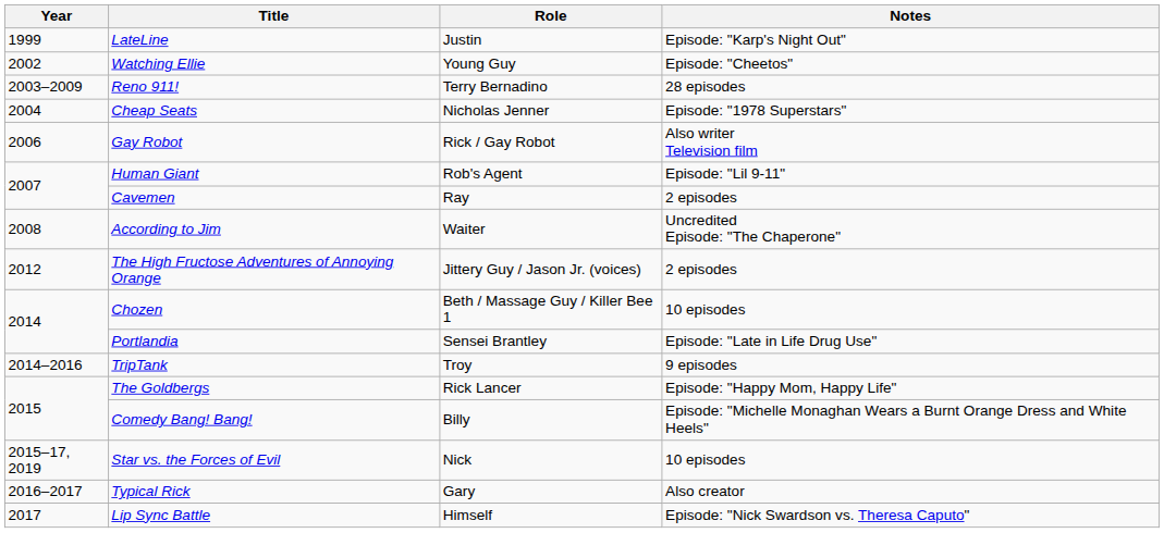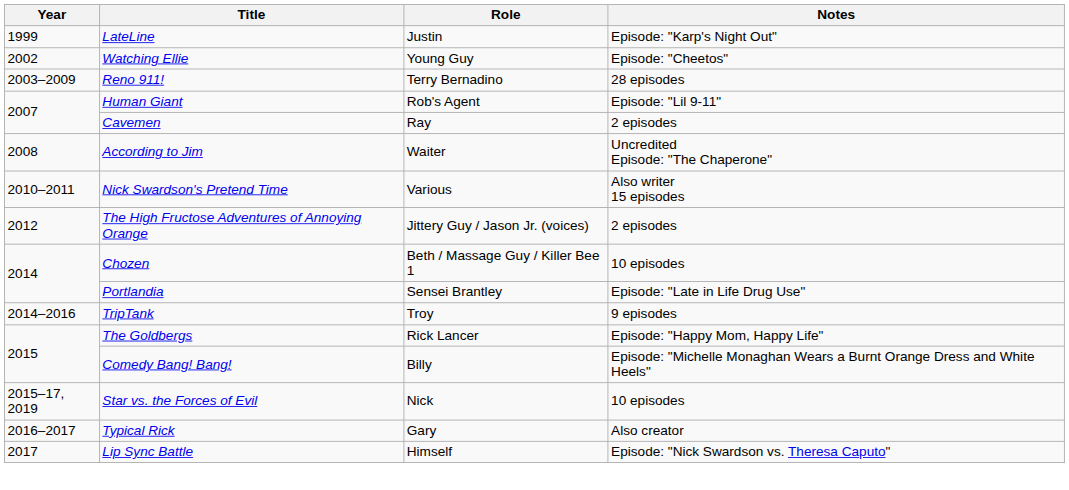- row: 2004 | Cheap Seats | Nicholas Jenner | Episode: "1978 Superstars"
- row: 2006 | Gay Robot | Rick / Gay Robot | Also writer Television film
+ row: 2010–2011 | Nick Swardson's Pretend Time | Various | Also writer 15 episodes
